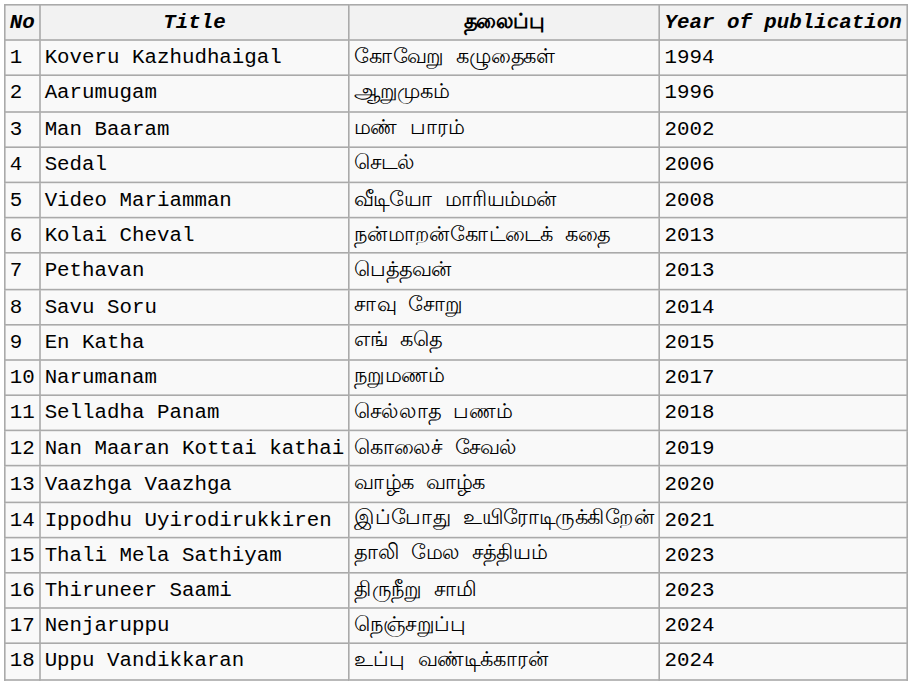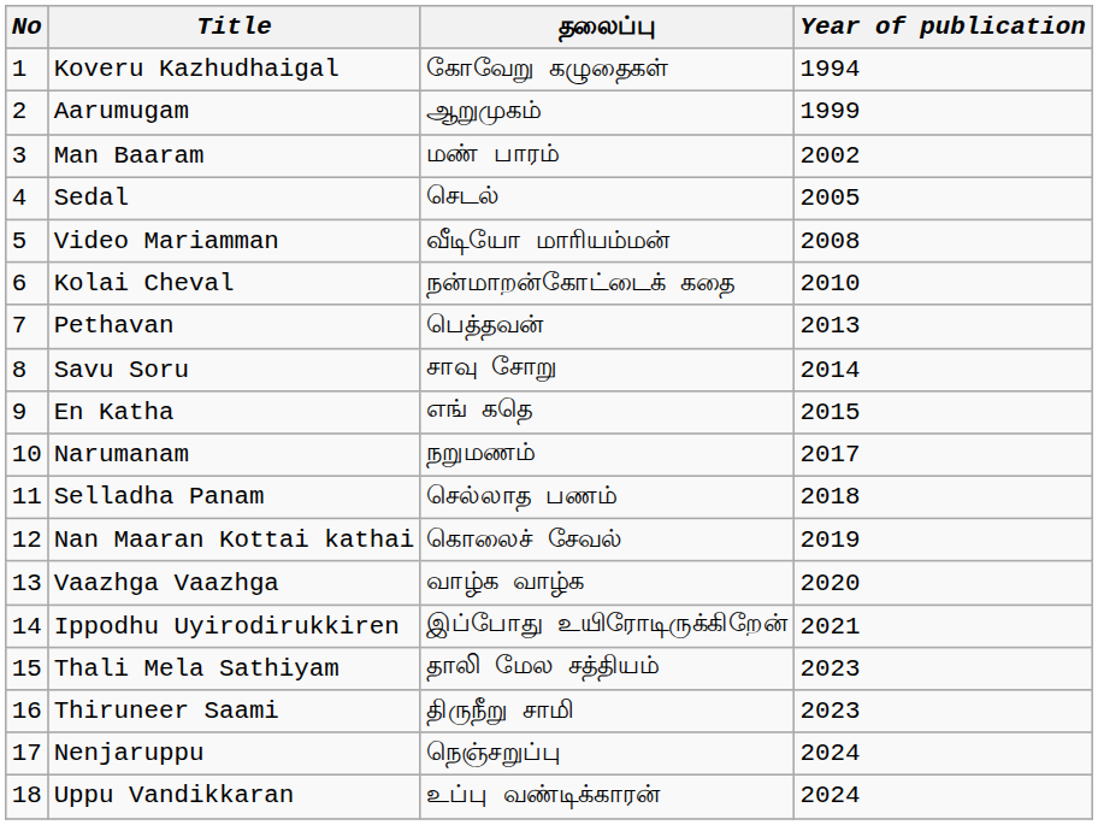Aarumugam | Year of publication: 1996 -> 1999
Sedal | Year of publication: 2006 -> 2005
Kolai Cheval | Year of publication: 2013 -> 2010
